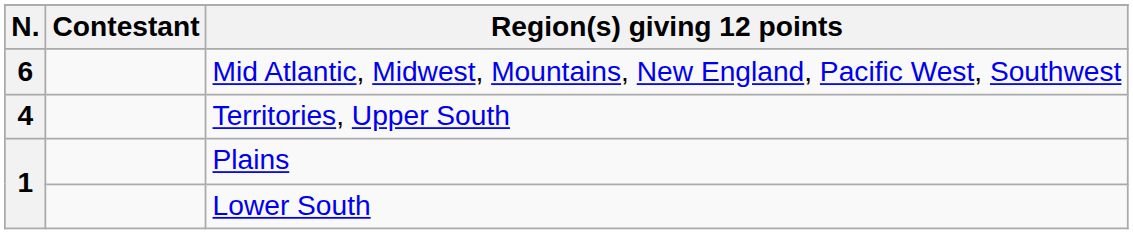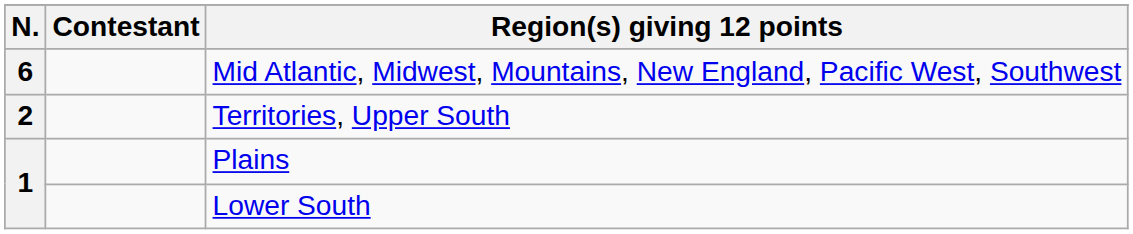Territories, Upper South | N.: 4 -> 2
